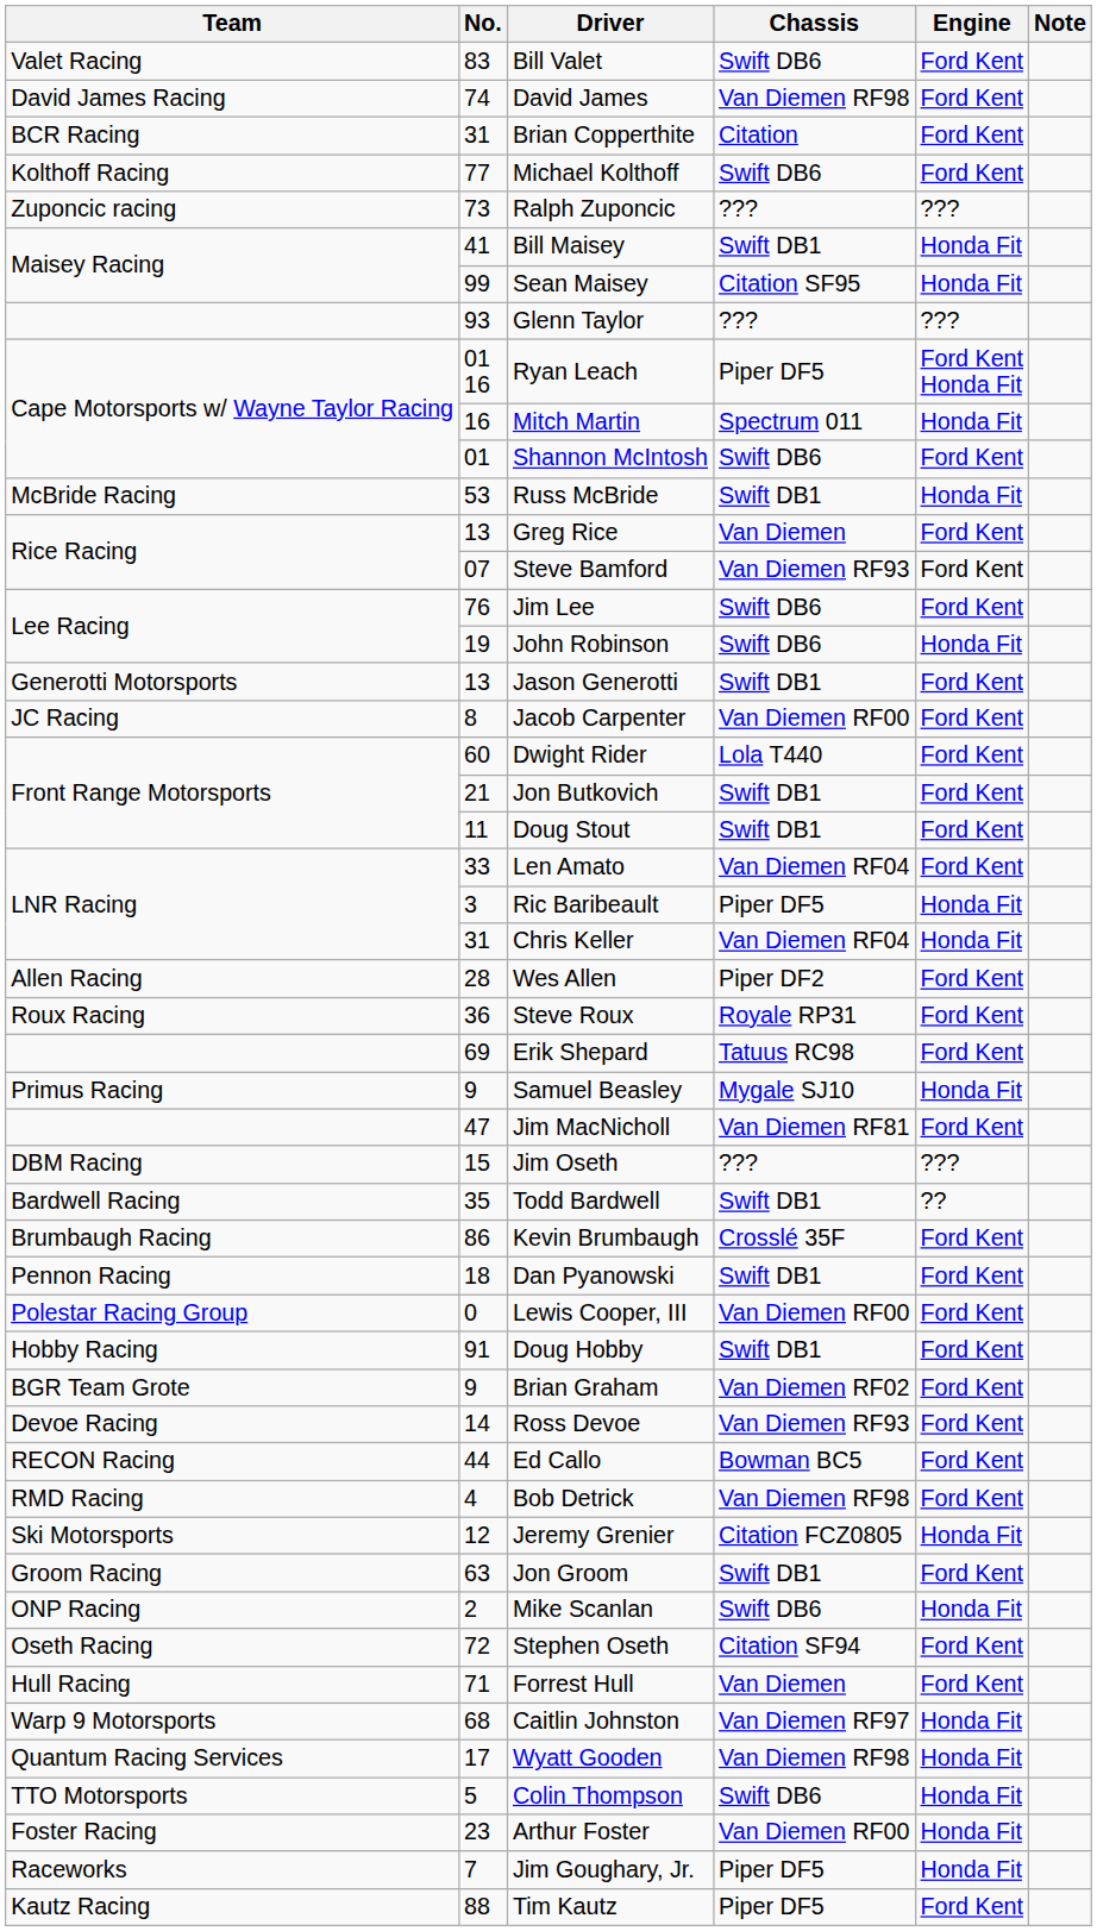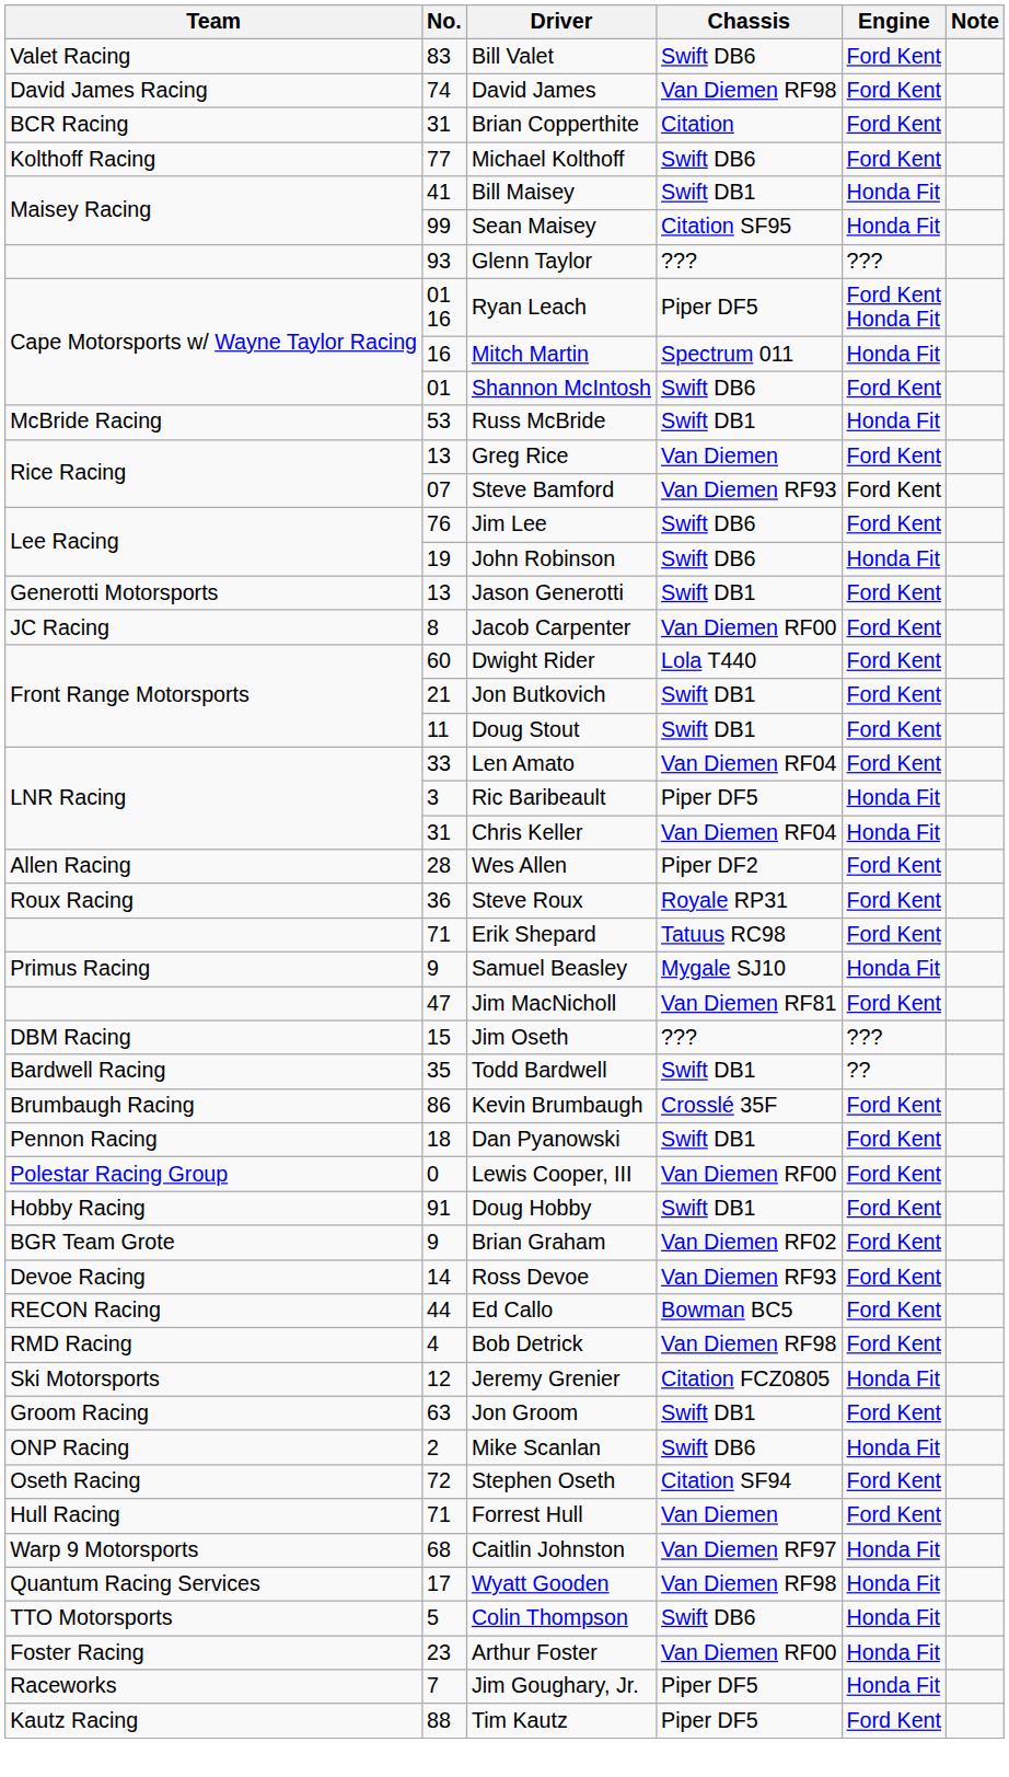- row: Zuponcic racing | 73 | Ralph Zuponcic | ??? | ???
Erik Shepard | No.: 69 -> 71
